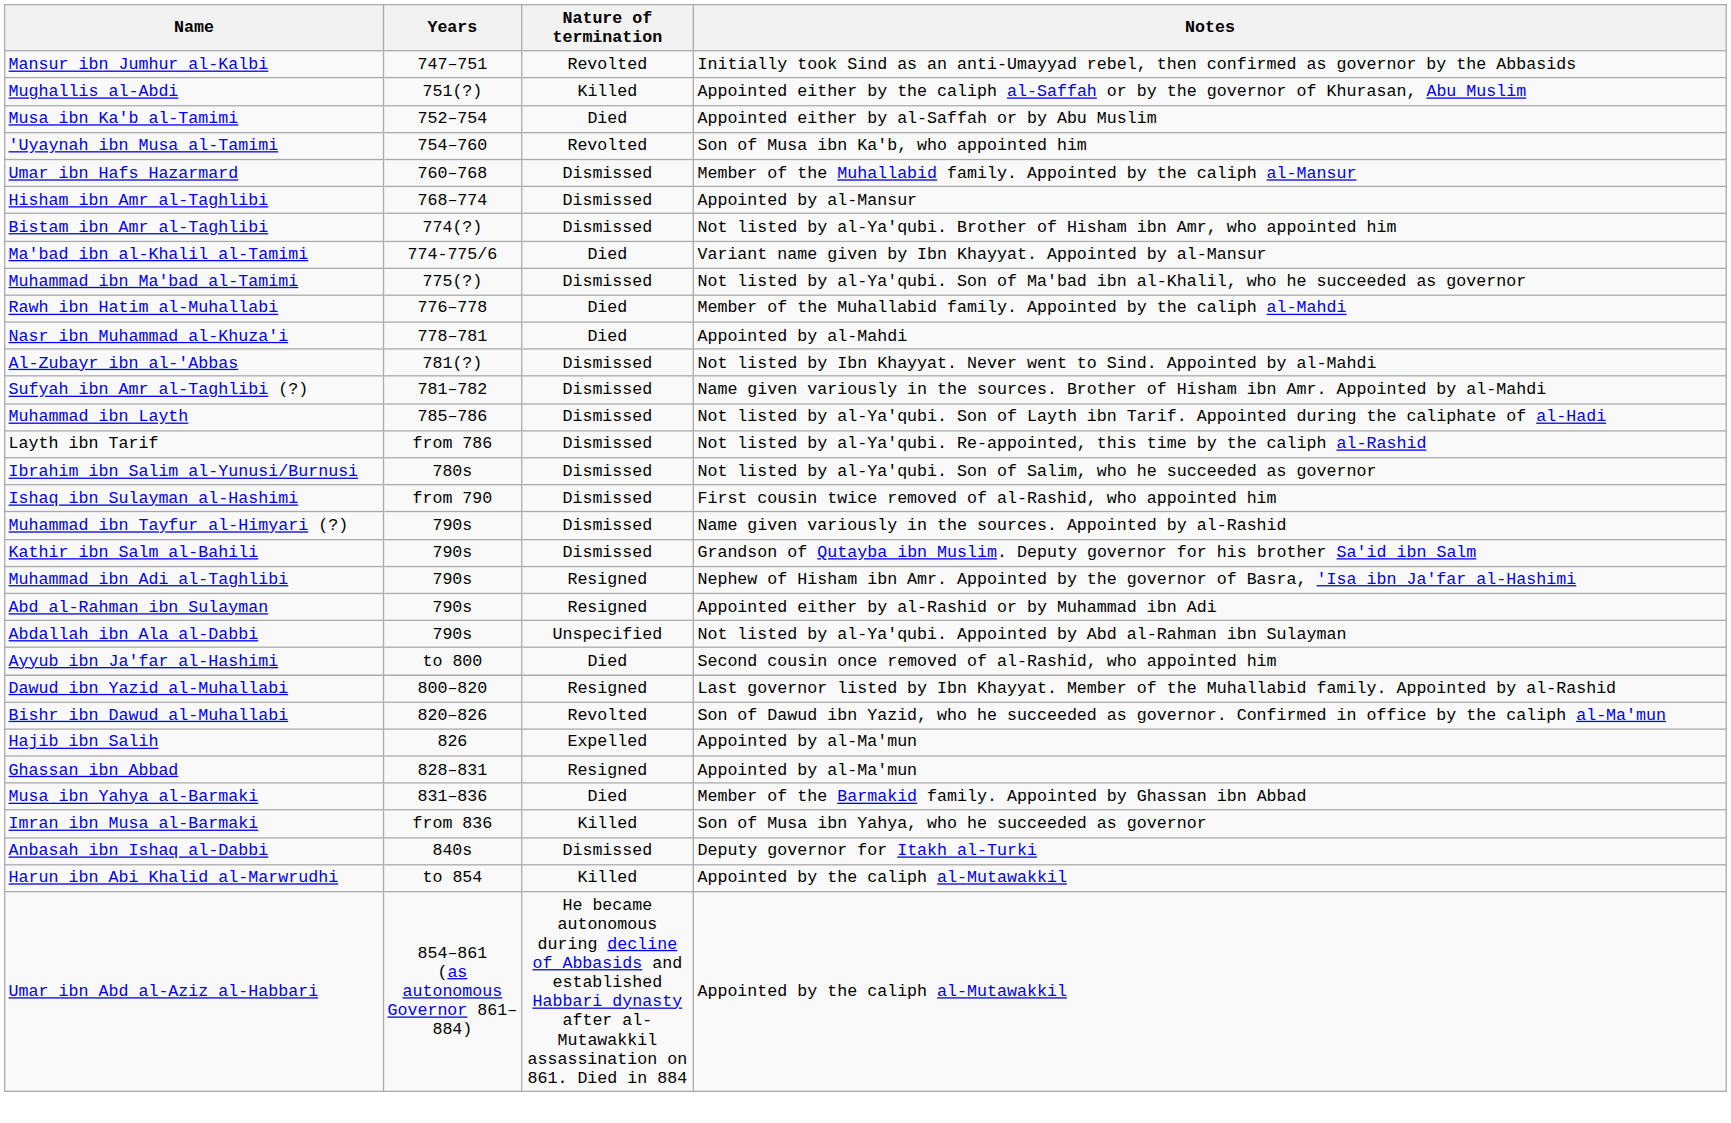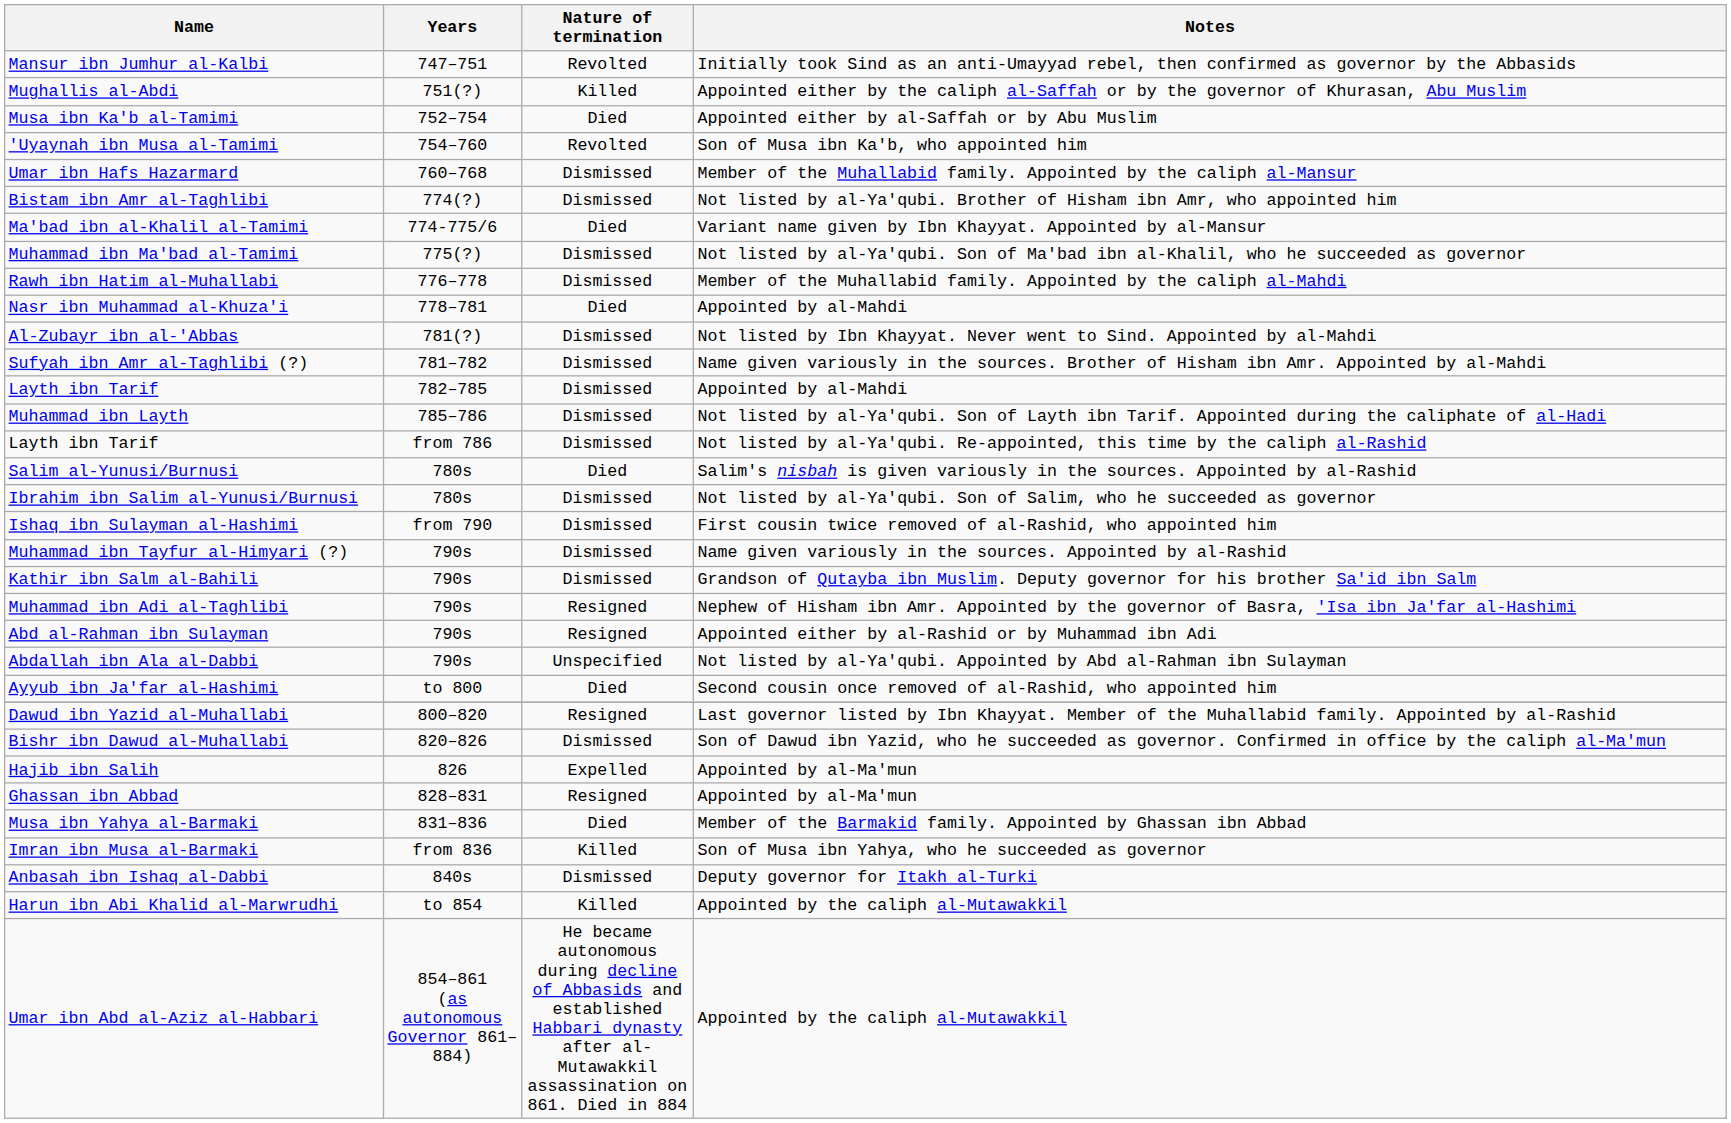- row: Hisham ibn Amr al-Taghlibi | 768–774 | Dismissed | Appointed by al-Mansur
Rawh ibn Hatim al-Muhallabi | Nature of termination: Died -> Dismissed
+ row: Layth ibn Tarif | 782–785 | Dismissed | Appointed by al-Mahdi
+ row: Salim al-Yunusi/Burnusi | 780s | Died | Salim's nisbah is given variously in the sources. Appointed by al-Rashid
Bishr ibn Dawud al-Muhallabi | Nature of termination: Revolted -> Dismissed
